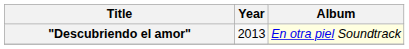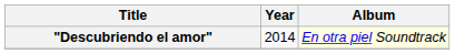"Descubriendo el amor" | Year: 2013 -> 2014
